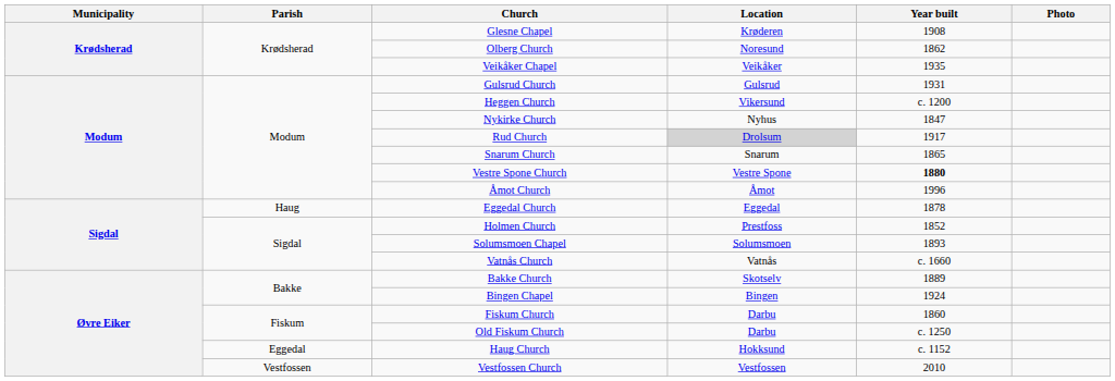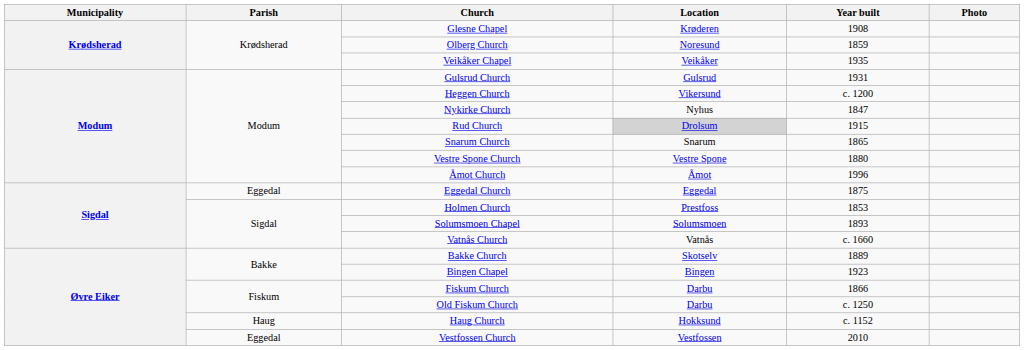Olberg Church | Year built: 1862 -> 1859
Rud Church | Year built: 1917 -> 1915
Vestre Spone Church | Year built: bold -> normal
Eggedal Church | Parish: Haug -> Eggedal
Eggedal Church | Year built: 1878 -> 1875
Holmen Church | Year built: 1852 -> 1853
Bingen Chapel | Year built: 1924 -> 1923
Fiskum Church | Year built: 1860 -> 1866
Haug Church | Parish: Eggedal -> Haug
Vestfossen Church | Parish: Vestfossen -> Eggedal
